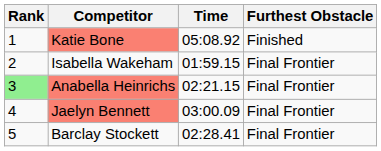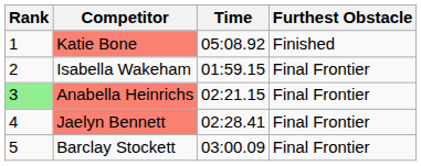Jaelyn Bennett | Time: 03:00.09 -> 02:28.41
Barclay Stockett | Time: 02:28.41 -> 03:00.09
